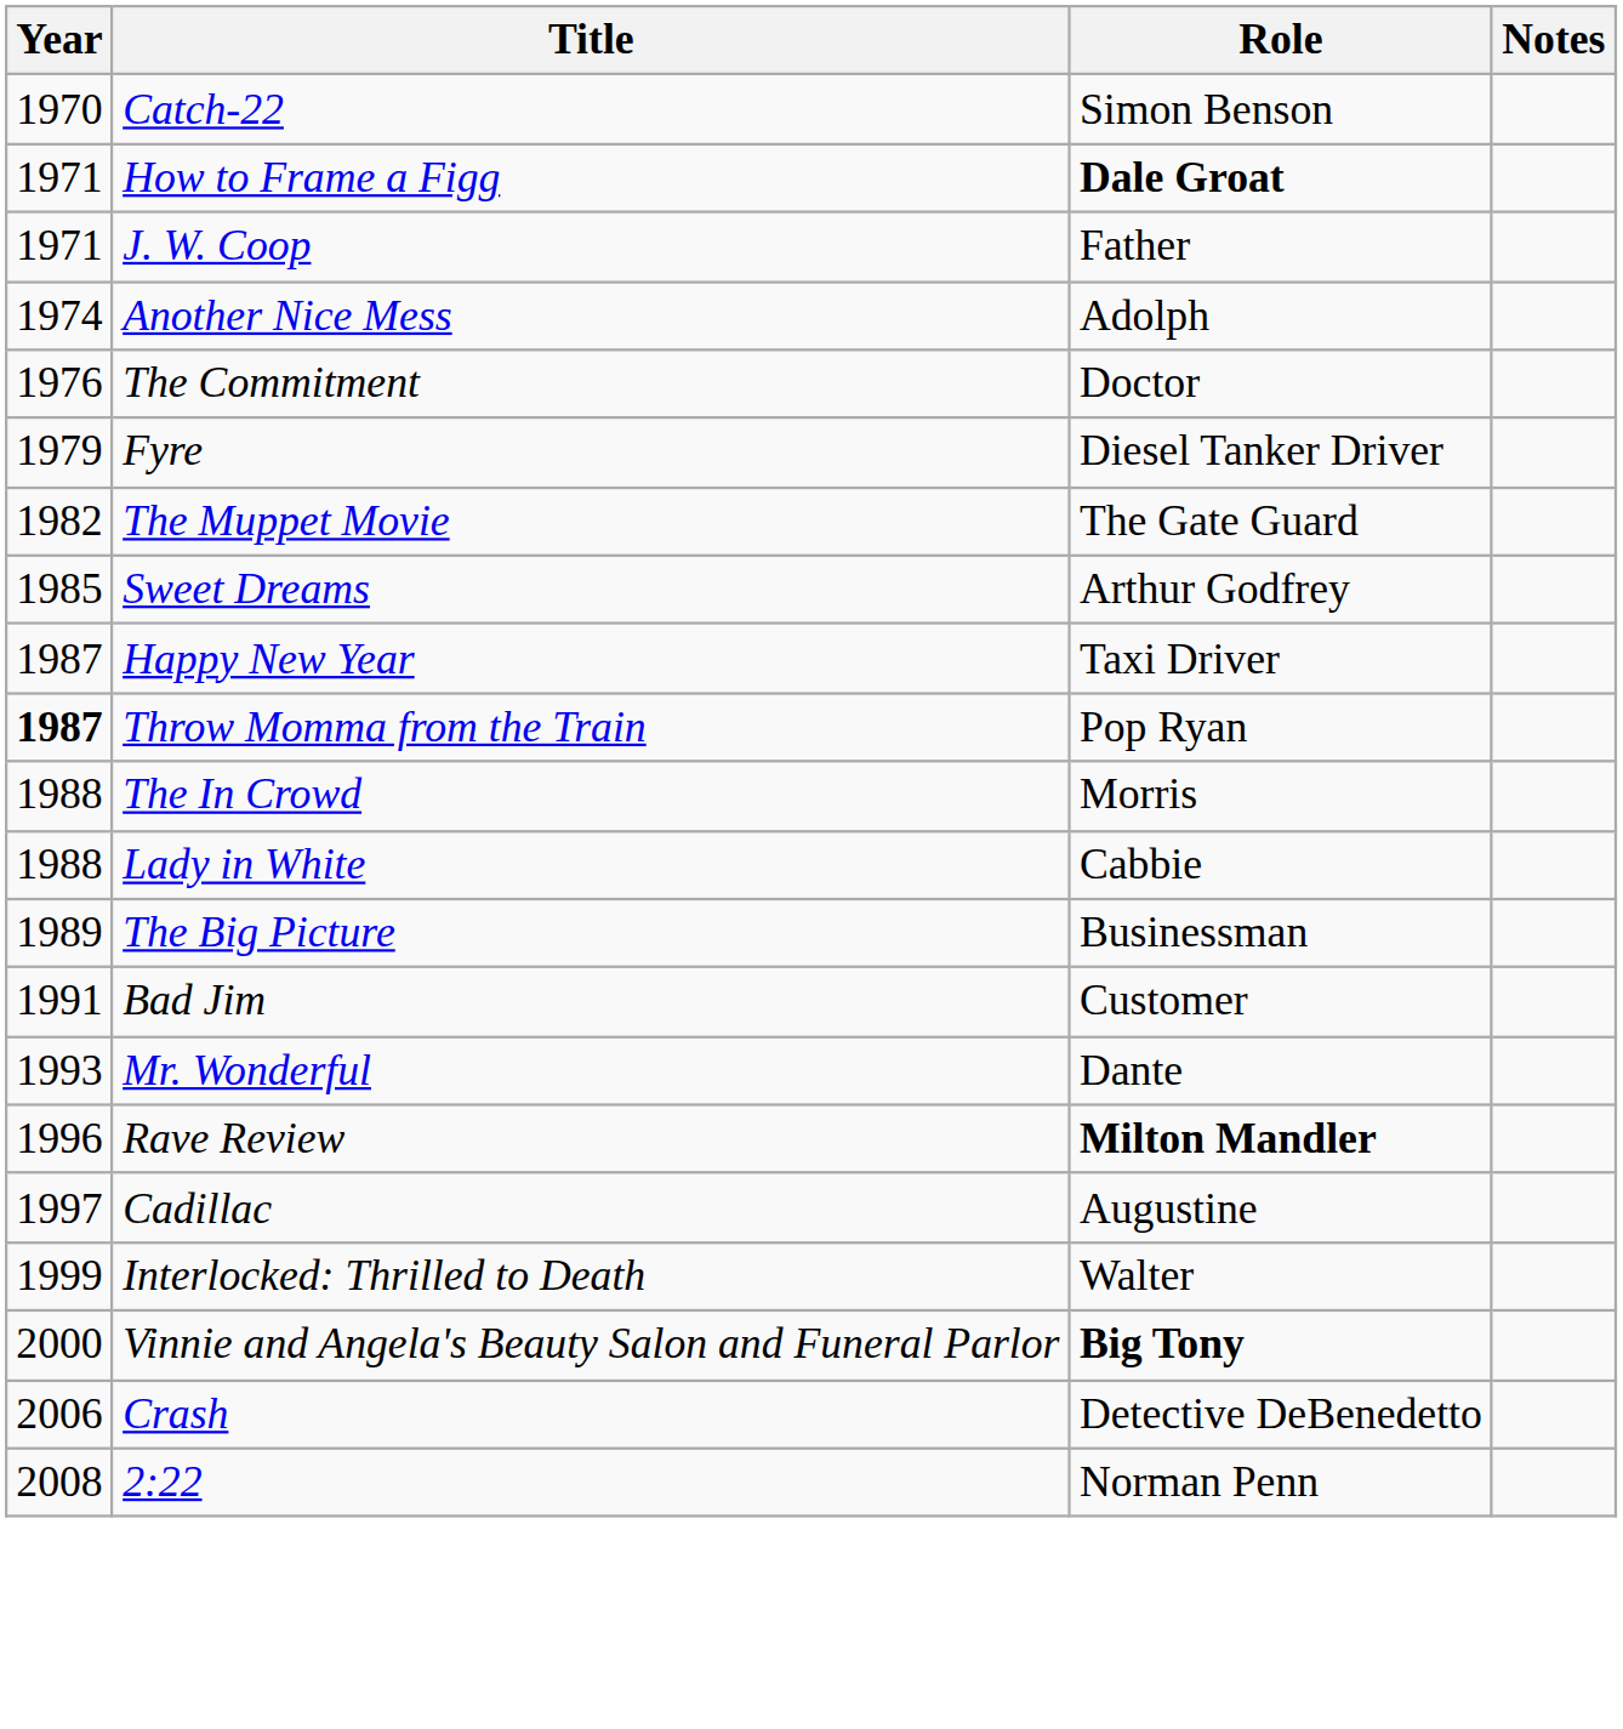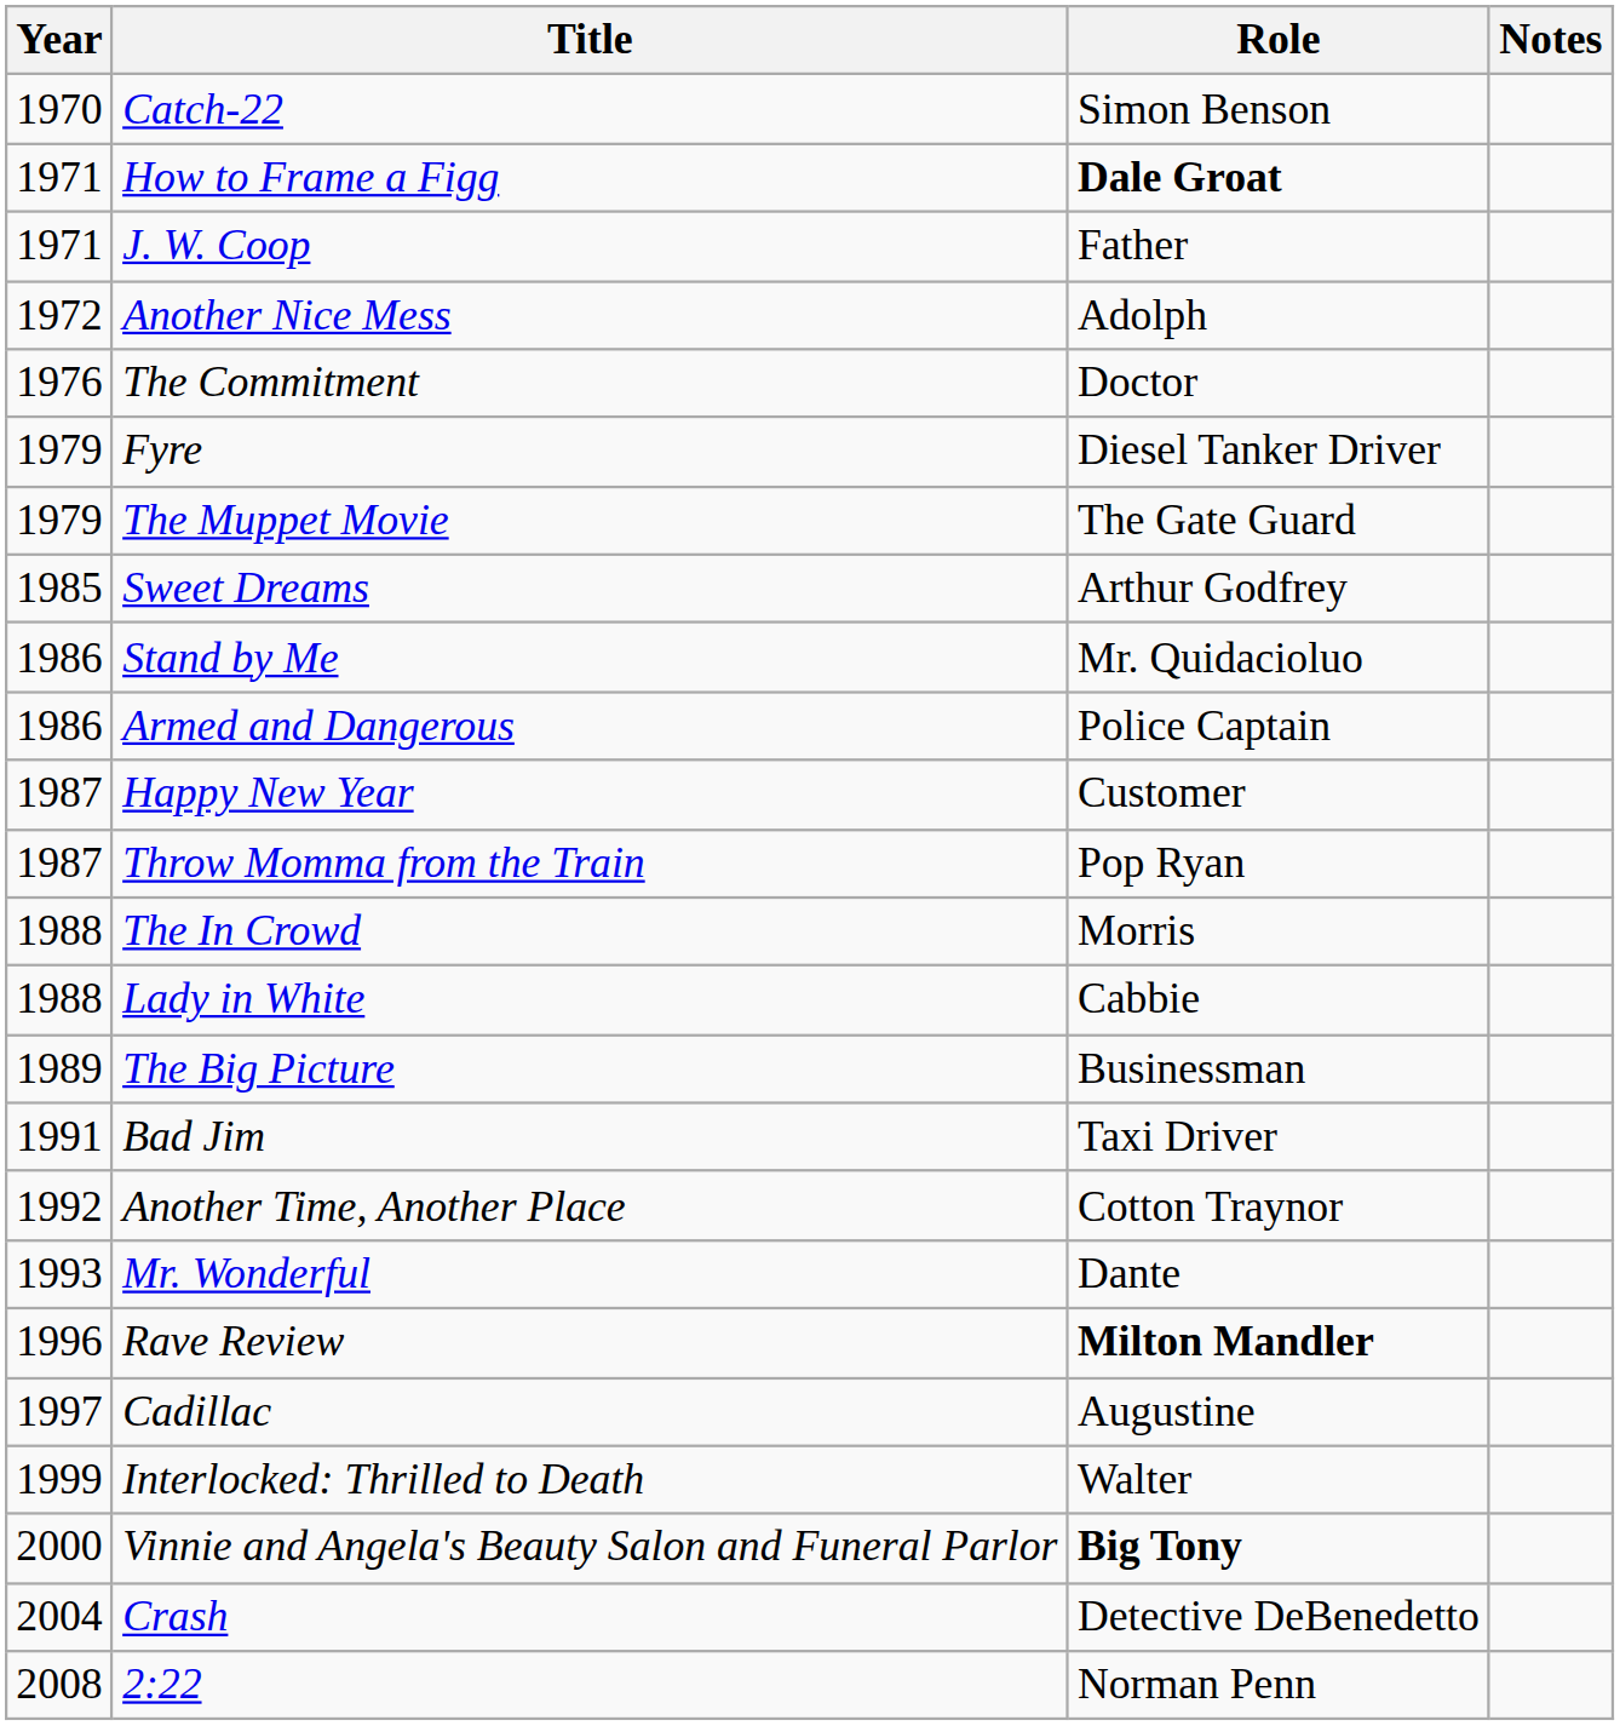Another Nice Mess | Year: 1974 -> 1972
The Muppet Movie | Year: 1982 -> 1979
+ row: 1986 | Stand by Me | Mr. Quidacioluo
+ row: 1986 | Armed and Dangerous | Police Captain
Happy New Year | Role: Taxi Driver -> Customer
Throw Momma from the Train | Year: bold -> normal
Bad Jim | Role: Customer -> Taxi Driver
+ row: 1992 | Another Time, Another Place | Cotton Traynor
Crash | Year: 2006 -> 2004
